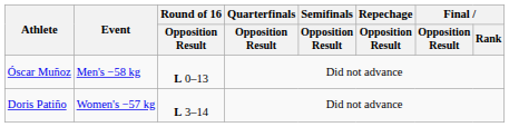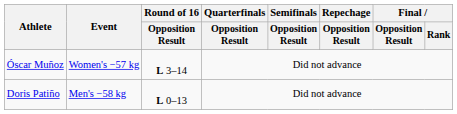Óscar Muñoz | Event: Men's −58 kg -> Women's −57 kg
Óscar Muñoz | Round of 16 / Opposition Result: L 0–13 -> L 3–14
Doris Patiño | Event: Women's −57 kg -> Men's −58 kg
Doris Patiño | Round of 16 / Opposition Result: L 3–14 -> L 0–13
